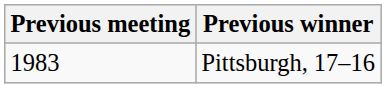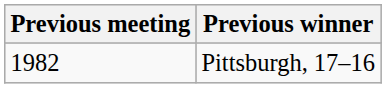Pittsburgh, 17–16 | Previous meeting: 1983 -> 1982
